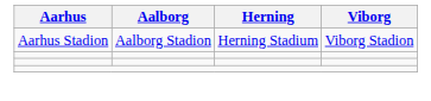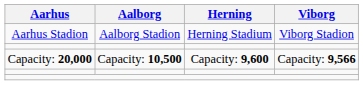+ row: Capacity: 20,000 | Capacity: 10,500 | Capacity: 9,600 | Capacity: 9,566
